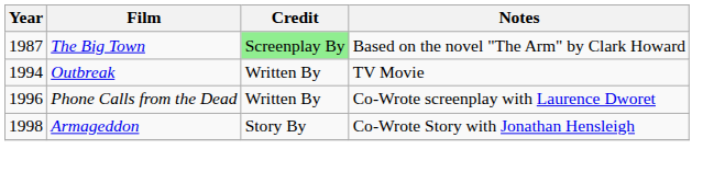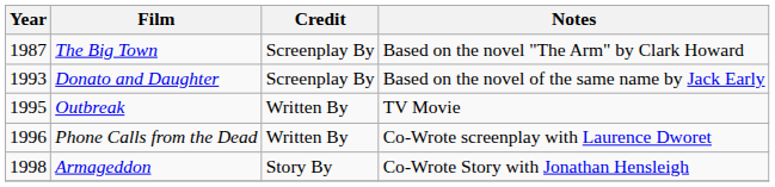The Big Town | Credit: lightgreen background -> no background
+ row: 1993 | Donato and Daughter | Screenplay By | Based on the novel of the same name by Jack Early
Outbreak | Year: 1994 -> 1995
